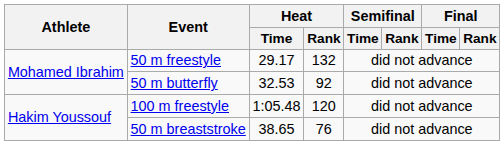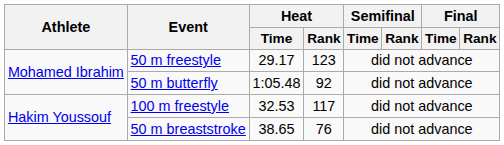50 m freestyle | Heat / Rank: 132 -> 123
50 m butterfly | Heat / Time: 32.53 -> 1:05.48
100 m freestyle | Heat / Time: 1:05.48 -> 32.53
100 m freestyle | Heat / Rank: 120 -> 117
